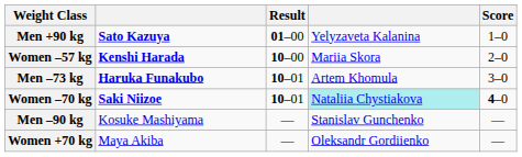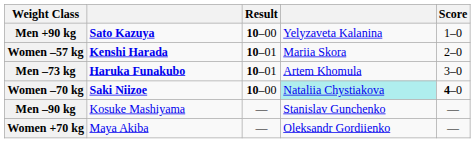Men +90 kg | Result: 01–00 -> 10–00
Women –57 kg | Result: 10–00 -> 10–01
Women –70 kg | Result: 10–01 -> 10–00
